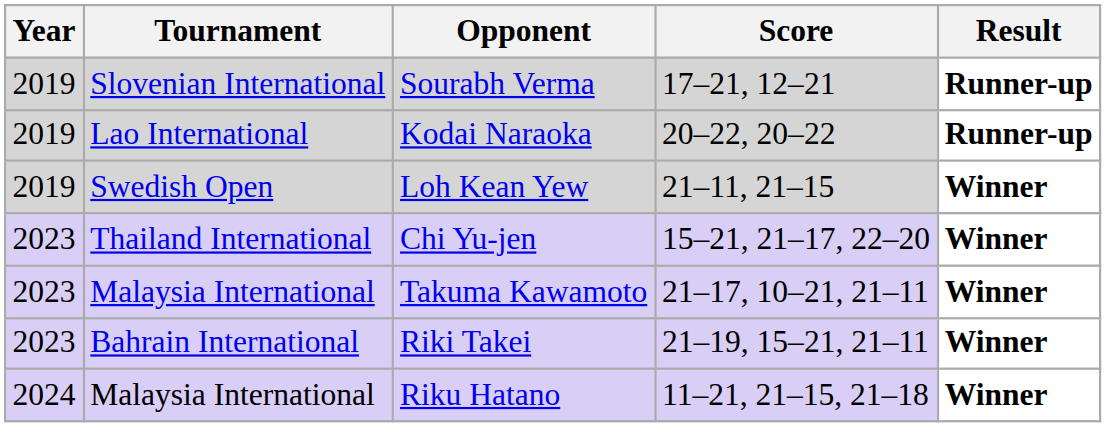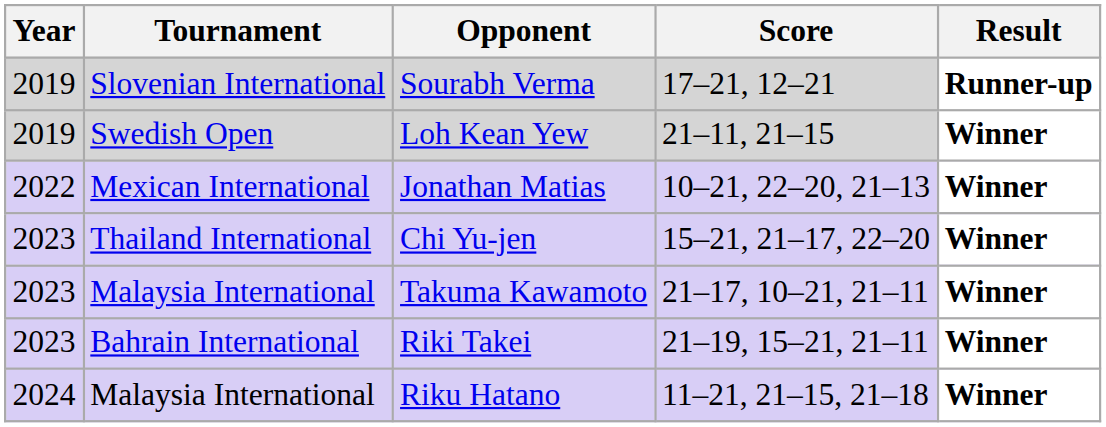- row: 2019 | Lao International | Kodai Naraoka | 20–22, 20–22 | Runner-up
+ row: 2022 | Mexican International | Jonathan Matias | 10–21, 22–20, 21–13 | Winner
